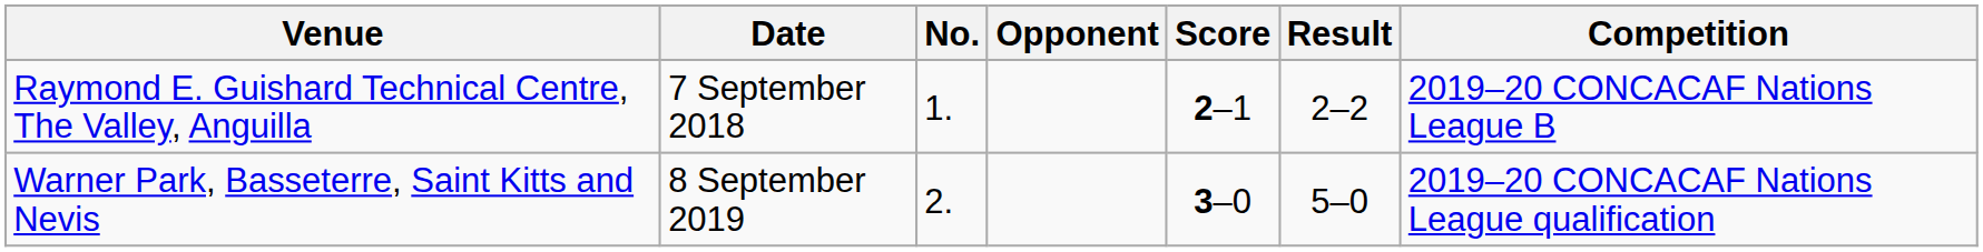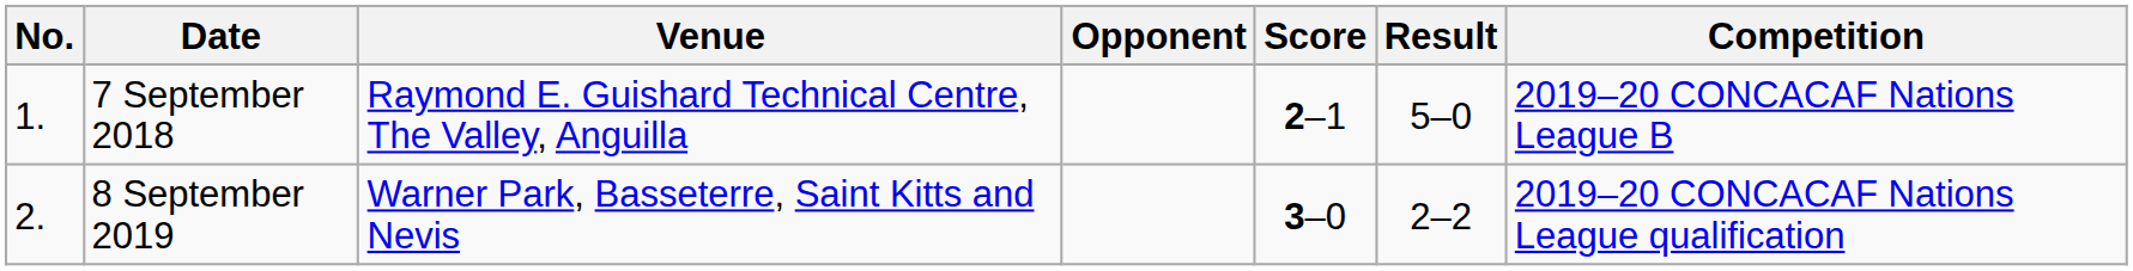columns swapped: No. <-> Venue
7 September 2018 | Result: 2–2 -> 5–0
8 September 2019 | Result: 5–0 -> 2–2
